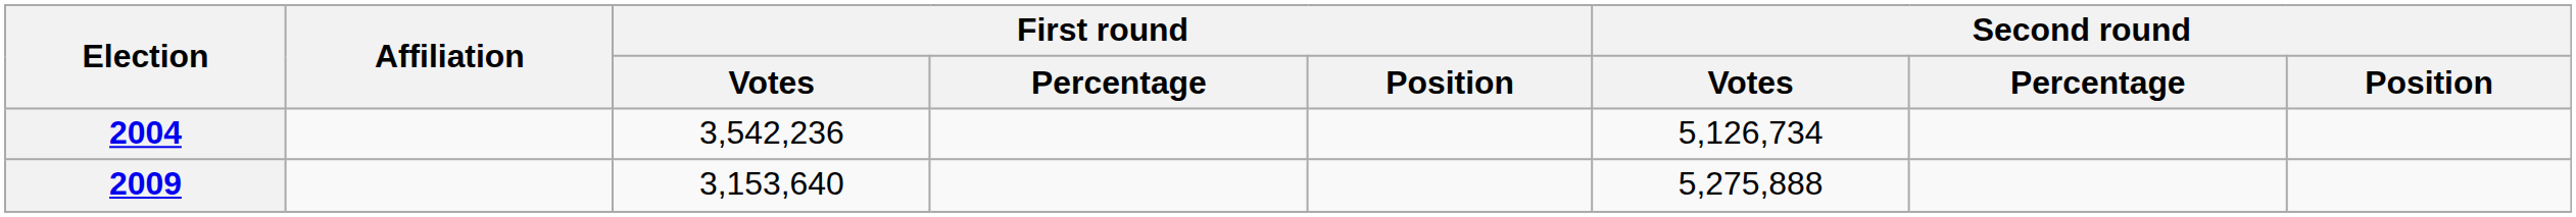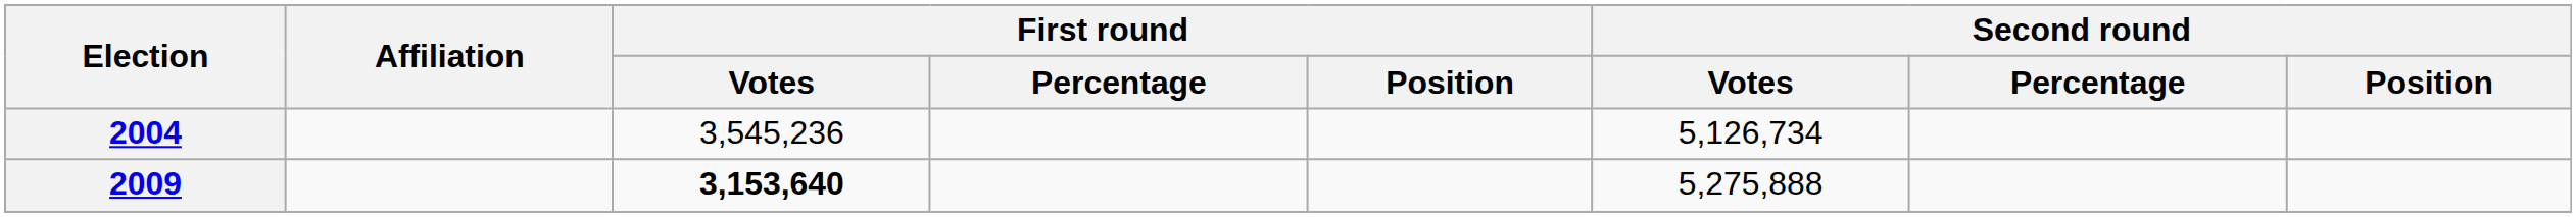2004 | First round / Votes: 3,542,236 -> 3,545,236
2009 | First round / Votes: normal -> bold
